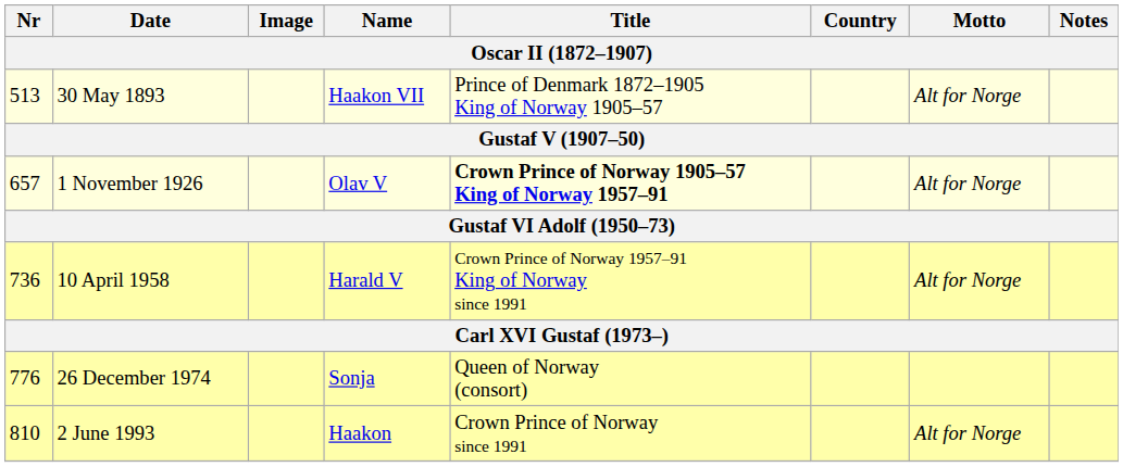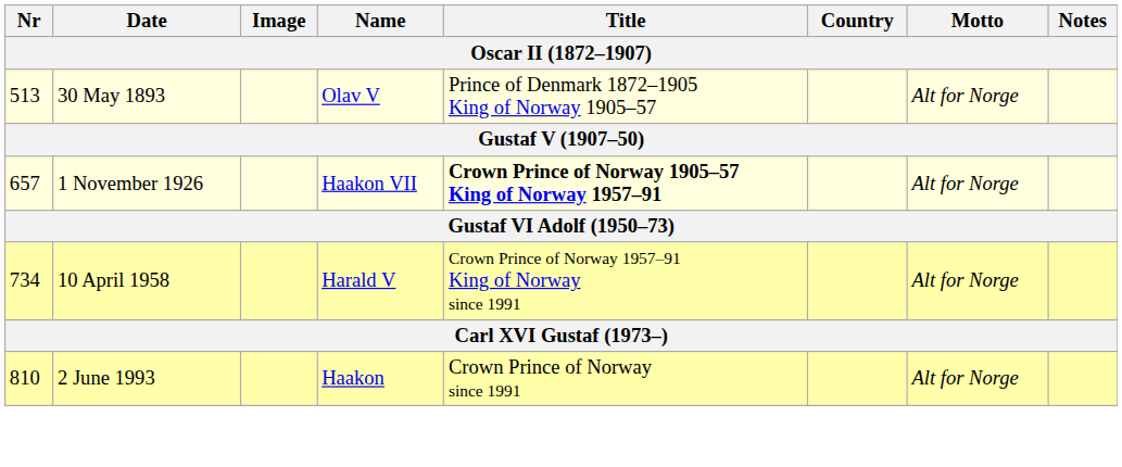30 May 1893 | Name: Haakon VII -> Olav V
1 November 1926 | Name: Olav V -> Haakon VII
10 April 1958 | Nr: 736 -> 734
- row: 776 | 26 December 1974 | Sonja | Queen of Norway (consort)
